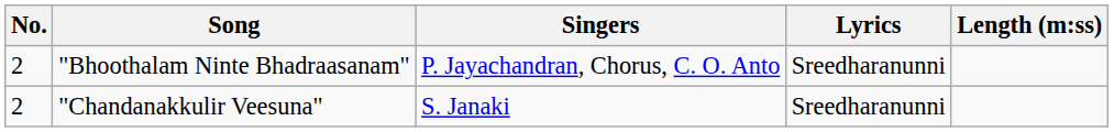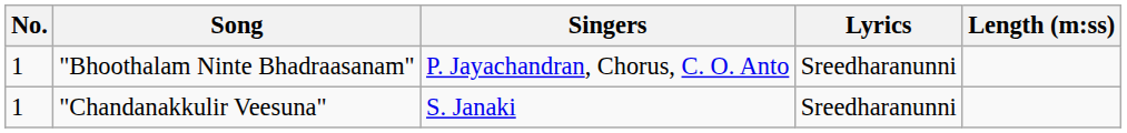"Bhoothalam Ninte Bhadraasanam" | No.: 2 -> 1
"Chandanakkulir Veesuna" | No.: 2 -> 1
